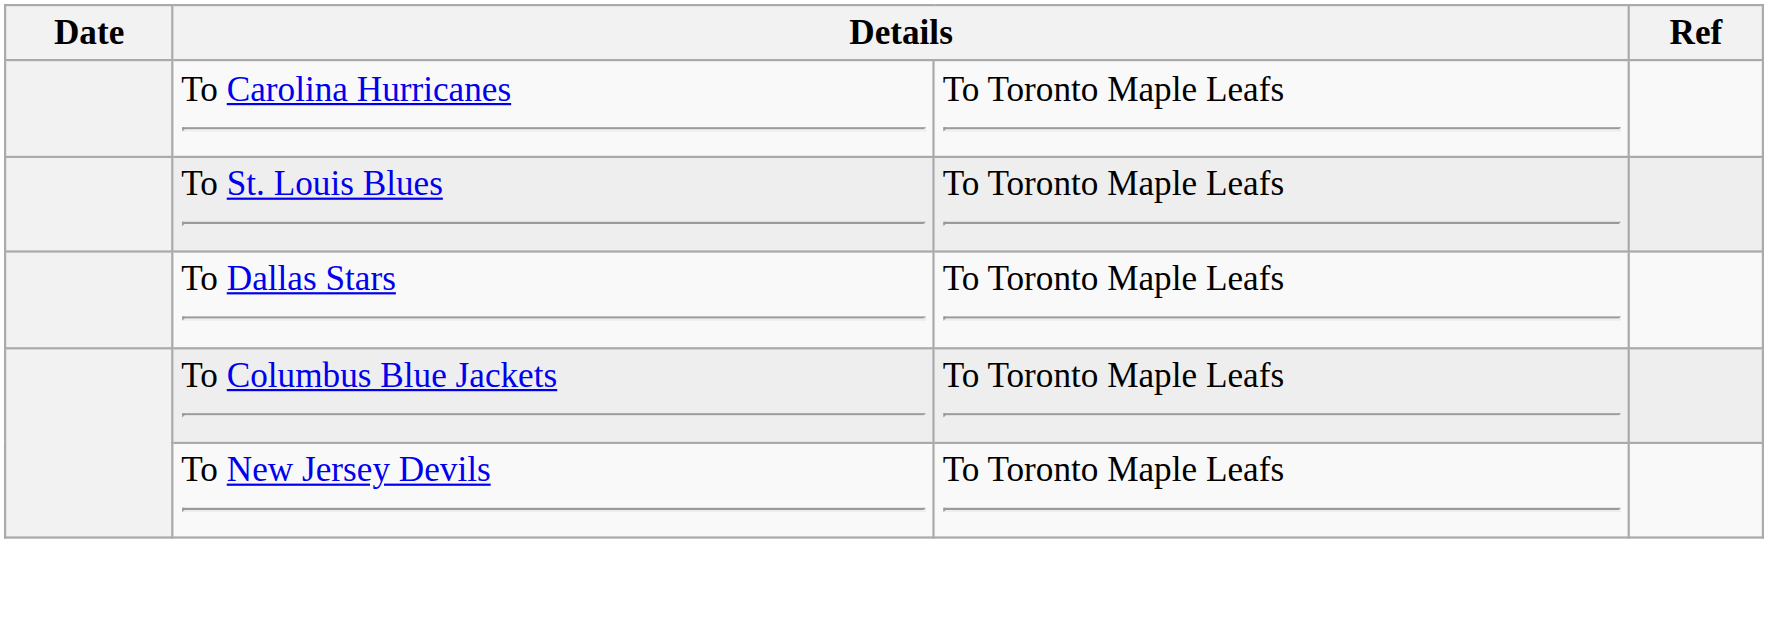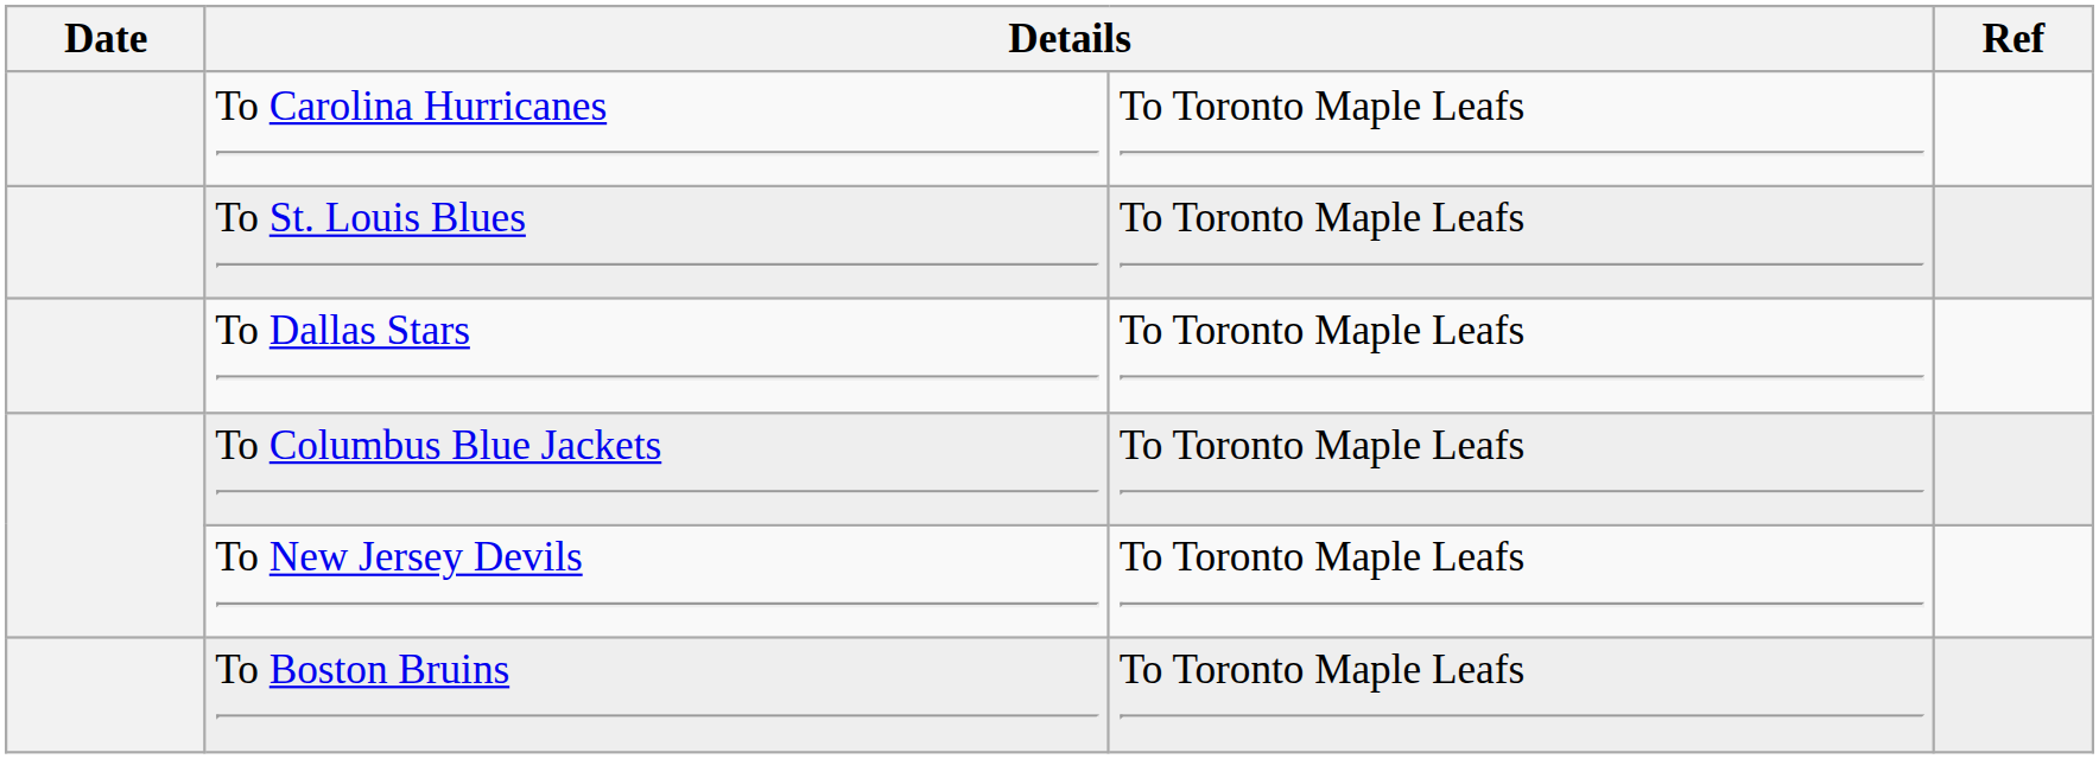+ row: To Boston Bruins | To Toronto Maple Leafs
